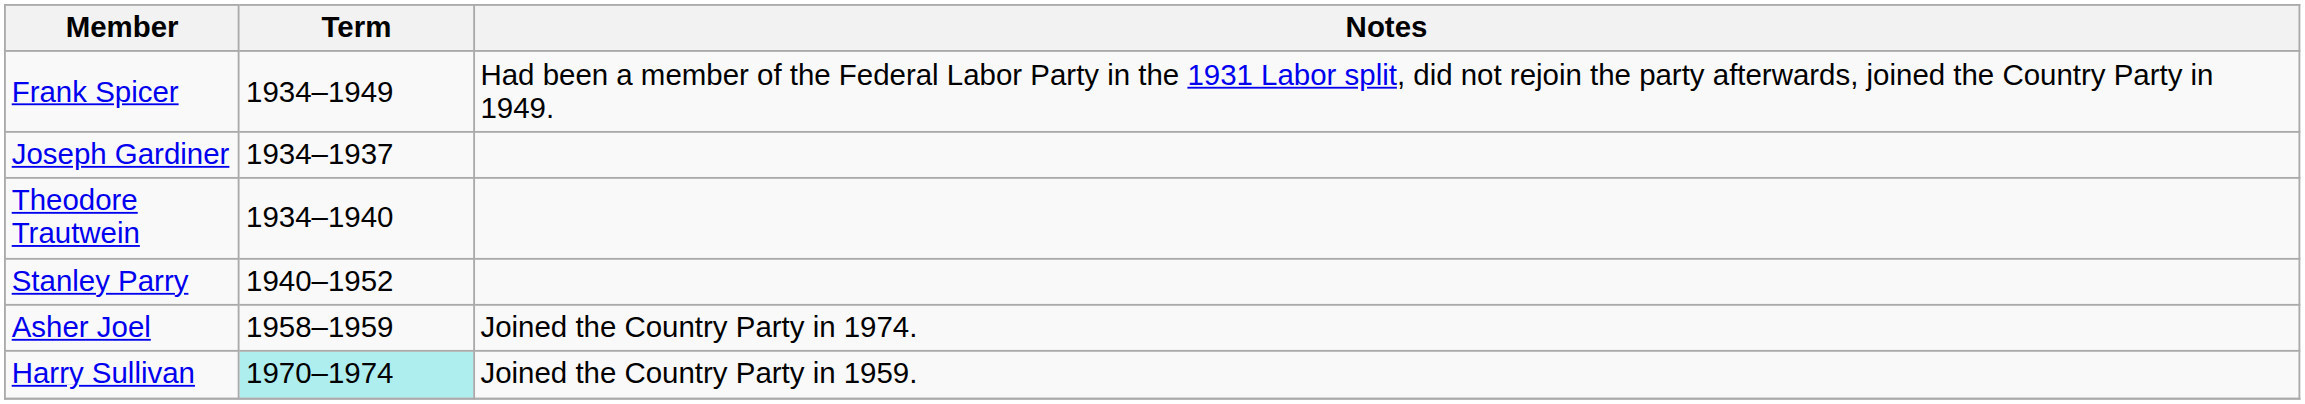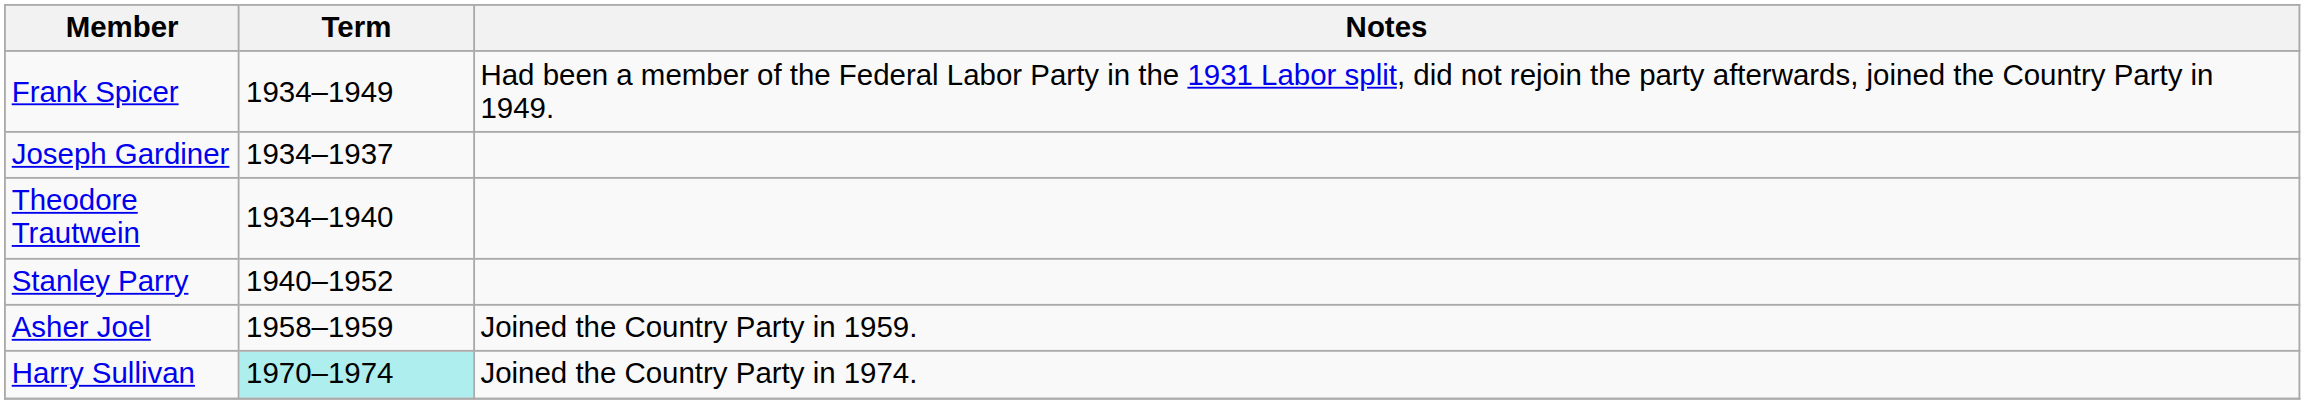Asher Joel | Notes: Joined the Country Party in 1974. -> Joined the Country Party in 1959.
Harry Sullivan | Notes: Joined the Country Party in 1959. -> Joined the Country Party in 1974.
